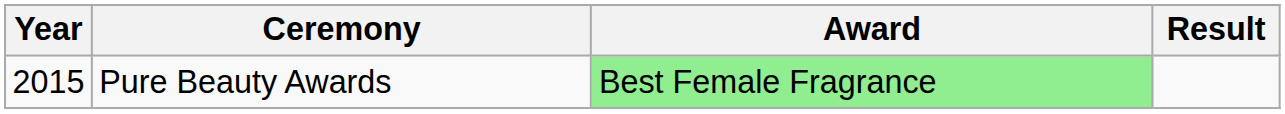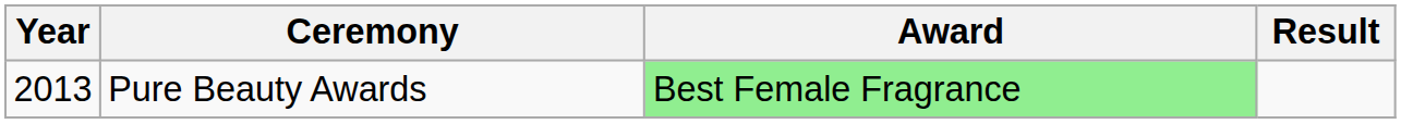Pure Beauty Awards | Year: 2015 -> 2013
